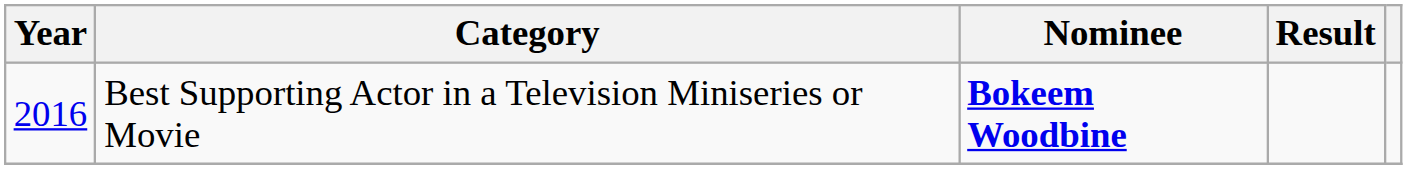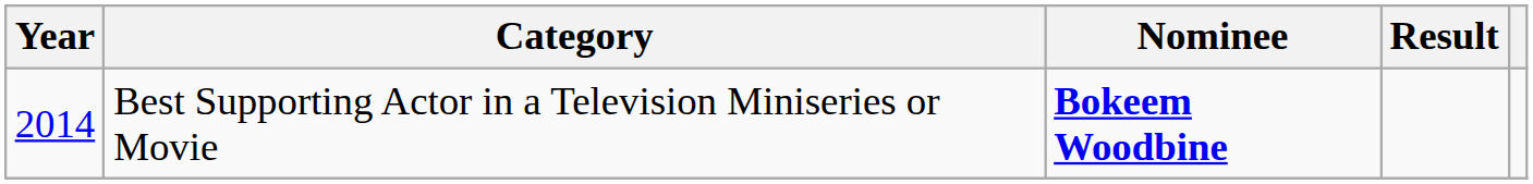Best Supporting Actor in a Television Miniseries or Movie | Year: 2016 -> 2014
